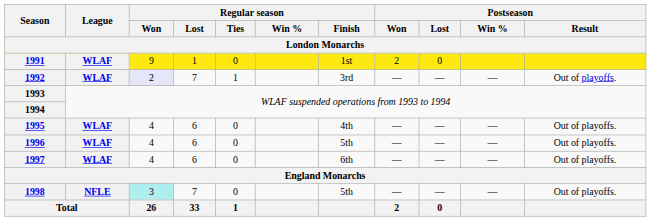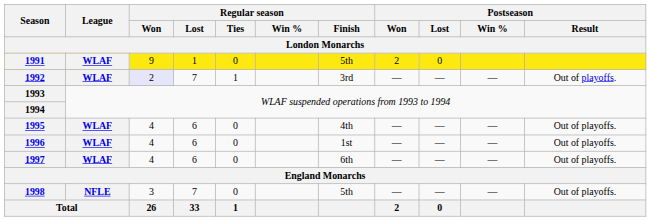1991 | Regular season / Finish / London Monarchs: 1st -> 5th
1996 | Regular season / Finish / London Monarchs: 5th -> 1st
1998 | Regular season / Won / London Monarchs: paleturquoise background -> no background
